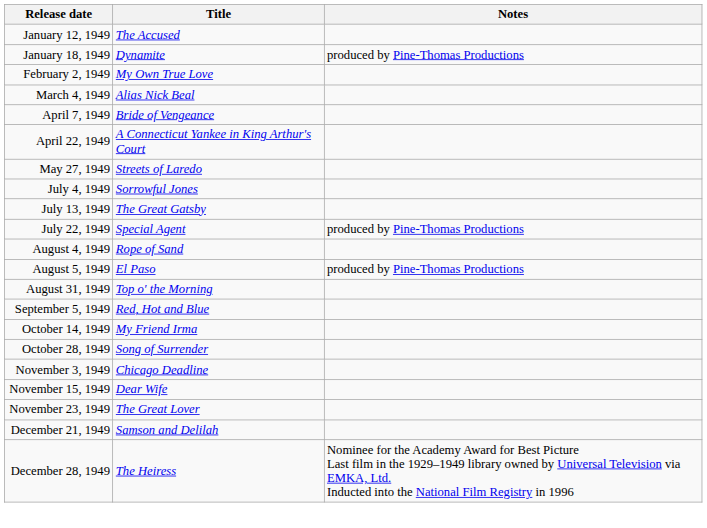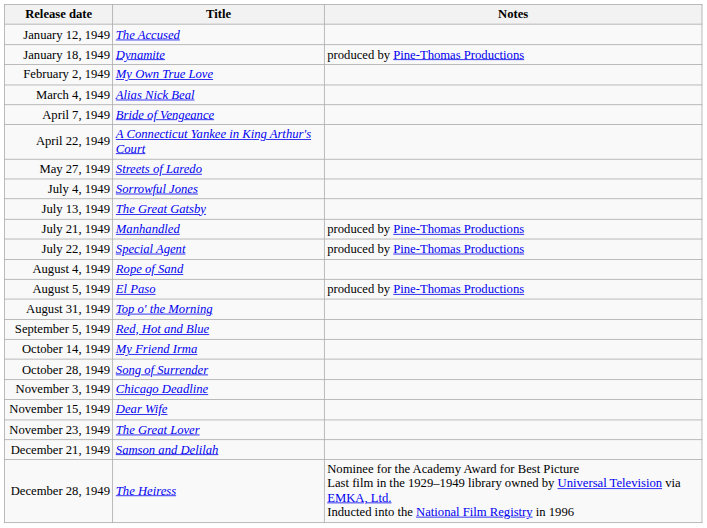+ row: July 21, 1949 | Manhandled | produced by Pine-Thomas Productions
